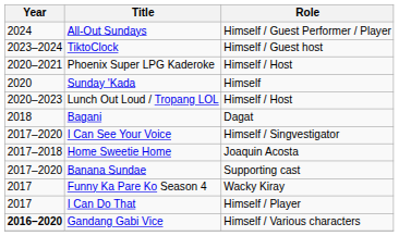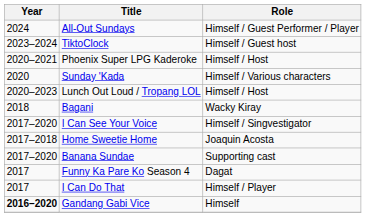Sunday 'Kada | Role: Himself -> Himself / Various characters
Bagani | Role: Dagat -> Wacky Kiray
Funny Ka Pare Ko Season 4 | Role: Wacky Kiray -> Dagat
Gandang Gabi Vice | Role: Himself / Various characters -> Himself
